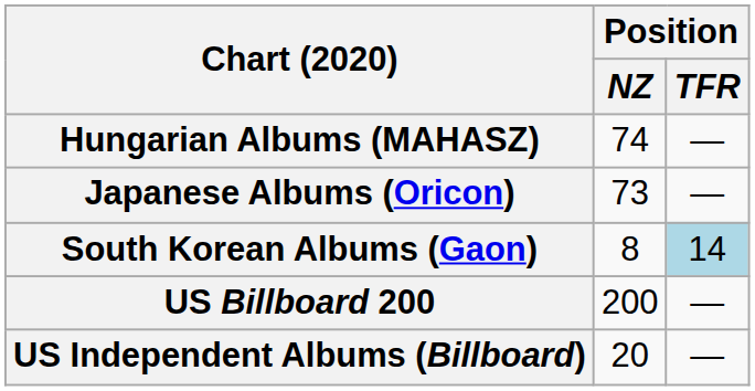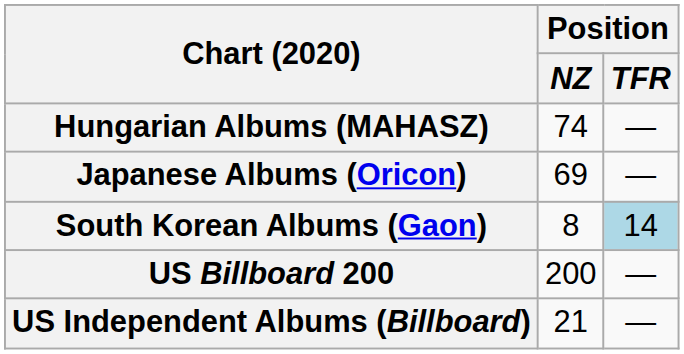Japanese Albums (Oricon) | Position / NZ: 73 -> 69
US Independent Albums (Billboard) | Position / NZ: 20 -> 21
